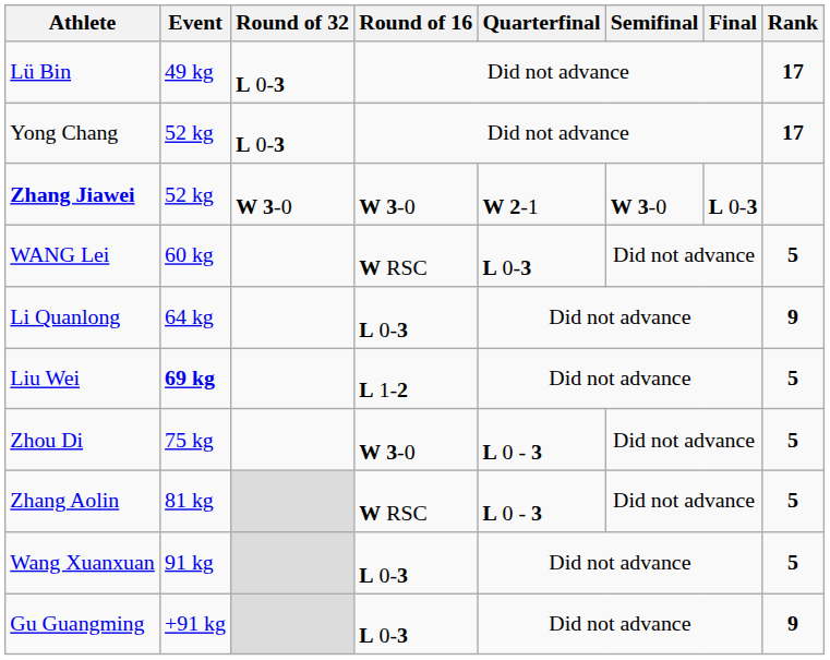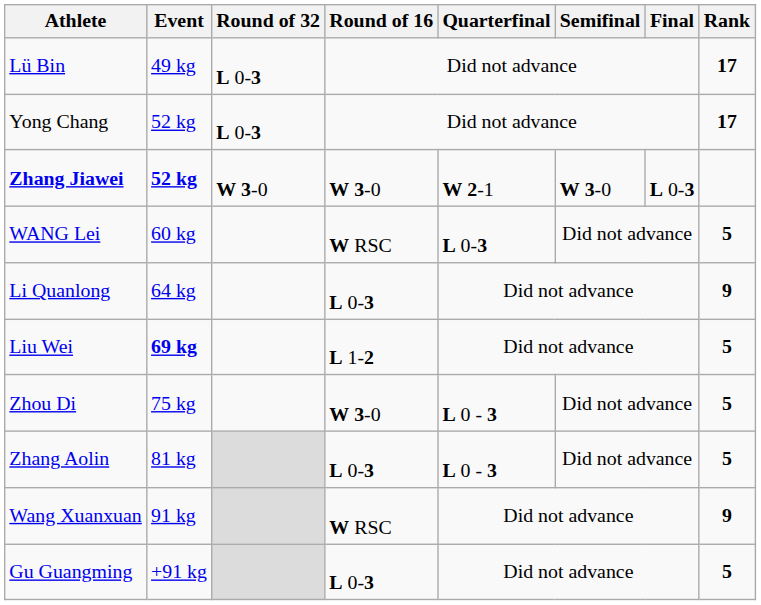Zhang Jiawei | Event: normal -> bold
Zhang Aolin | Round of 16: W RSC -> L 0-3
Wang Xuanxuan | Round of 16: L 0-3 -> W RSC
Wang Xuanxuan | Rank: 5 -> 9
Gu Guangming | Rank: 9 -> 5
